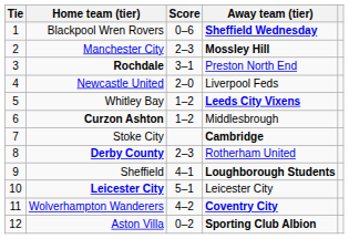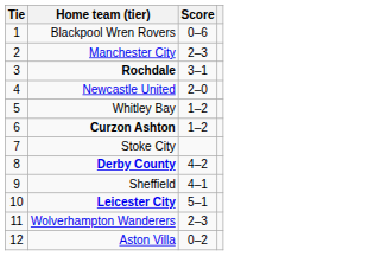- column: Away team (tier) | Sheffield Wednesday | Mossley Hill | Preston North End | Liverpool Feds | Leeds City Vixens | Middlesbrough | Cambridge | Rotherham United | Loughborough Students | Leicester City | Coventry City | Sporting Club Albion
Derby County | Score: 2–3 -> 4–2
Wolverhampton Wanderers | Score: 4–2 -> 2–3
